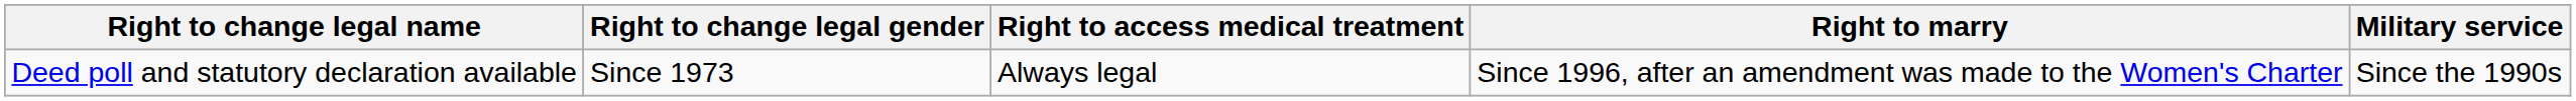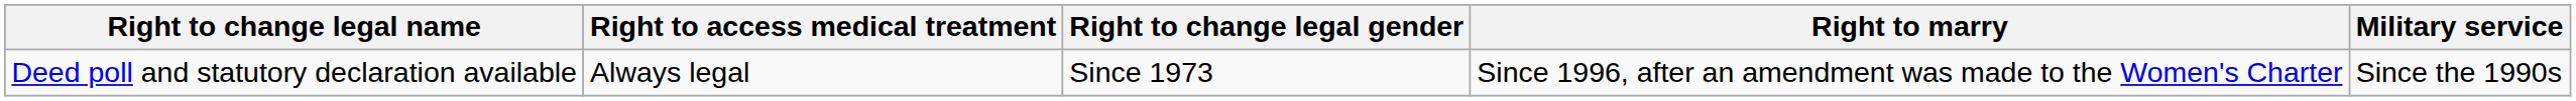columns swapped: Right to change legal gender <-> Right to access medical treatment
